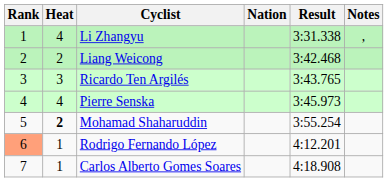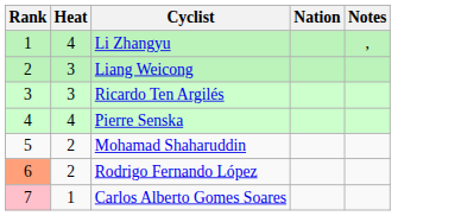- column: Result | 3:31.338 | 3:42.468 | 3:43.765 | 3:45.973 | 3:55.254 | 4:12.201 | 4:18.908
Liang Weicong | Heat: 2 -> 3
Mohamad Shaharuddin | Heat: bold -> normal
Rodrigo Fernando López | Heat: 1 -> 2
Carlos Alberto Gomes Soares | Rank: no background -> pink background
